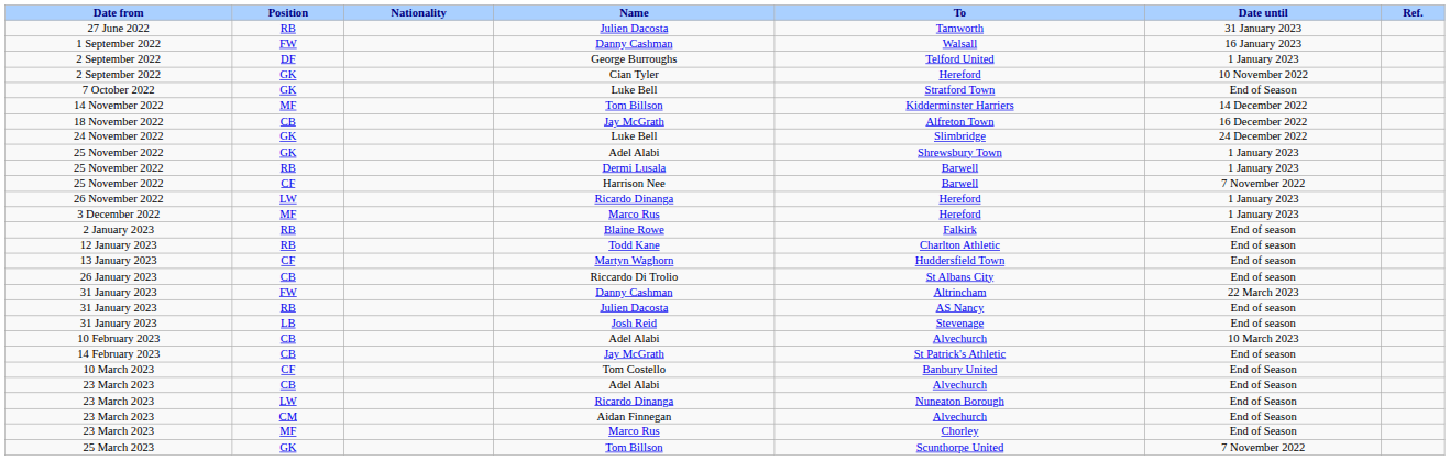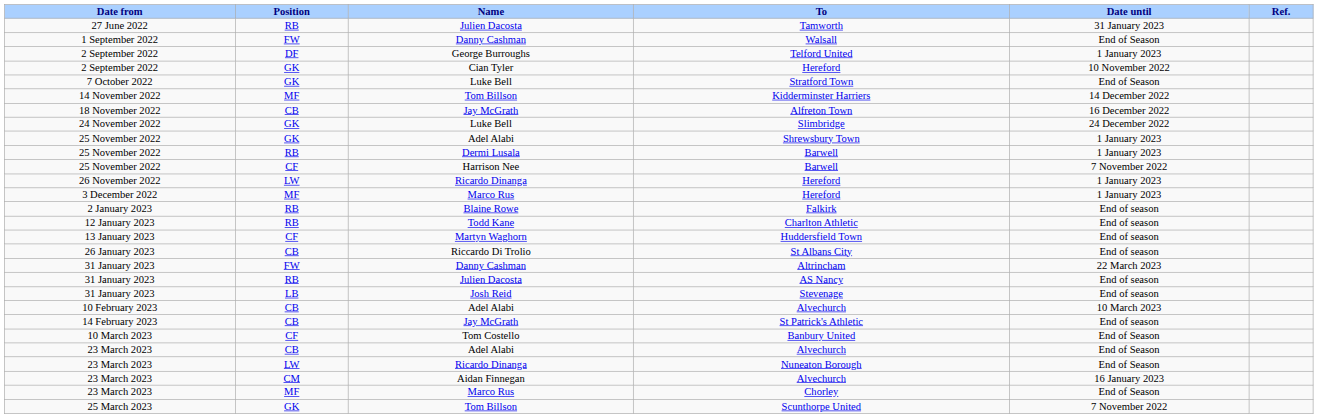- column: Nationality
1 September 2022 | Date until: 16 January 2023 -> End of Season
23 March 2023 / Aidan Finnegan | Date until: End of Season -> 16 January 2023
